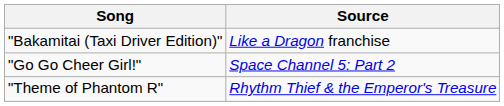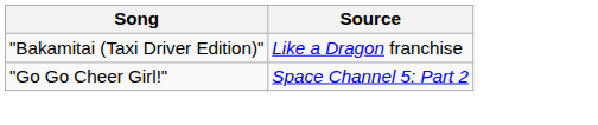- row: "Theme of Phantom R" | Rhythm Thief & the Emperor's Treasure
